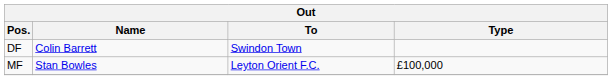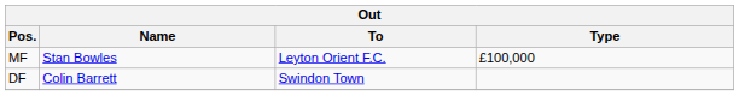rows swapped: DF <-> MF
